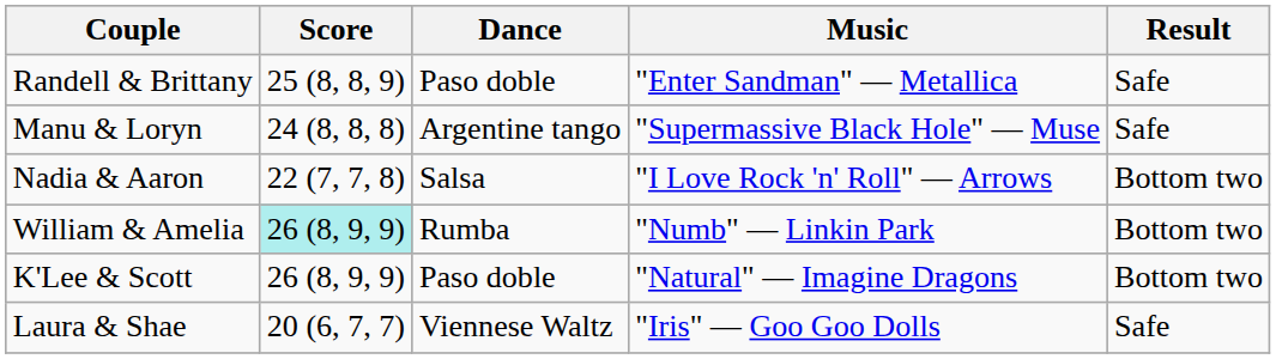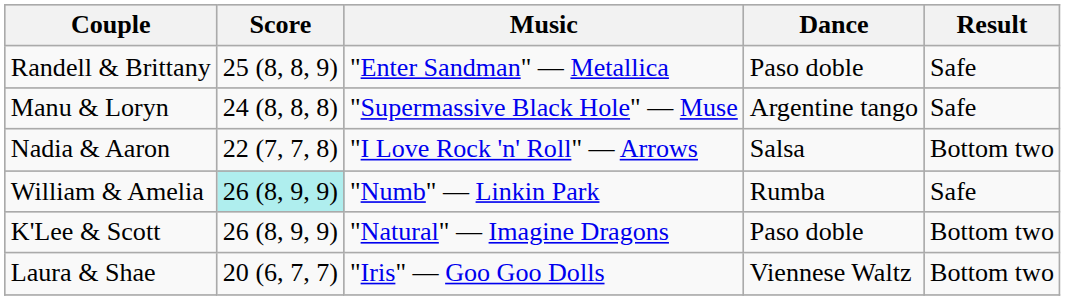columns swapped: Dance <-> Music
William & Amelia | Result: Bottom two -> Safe
Laura & Shae | Result: Safe -> Bottom two
